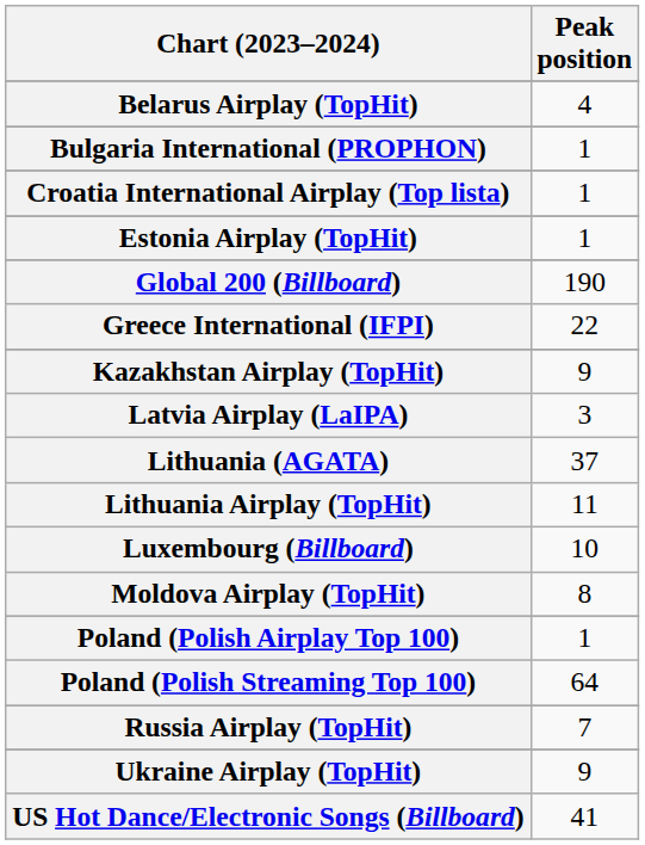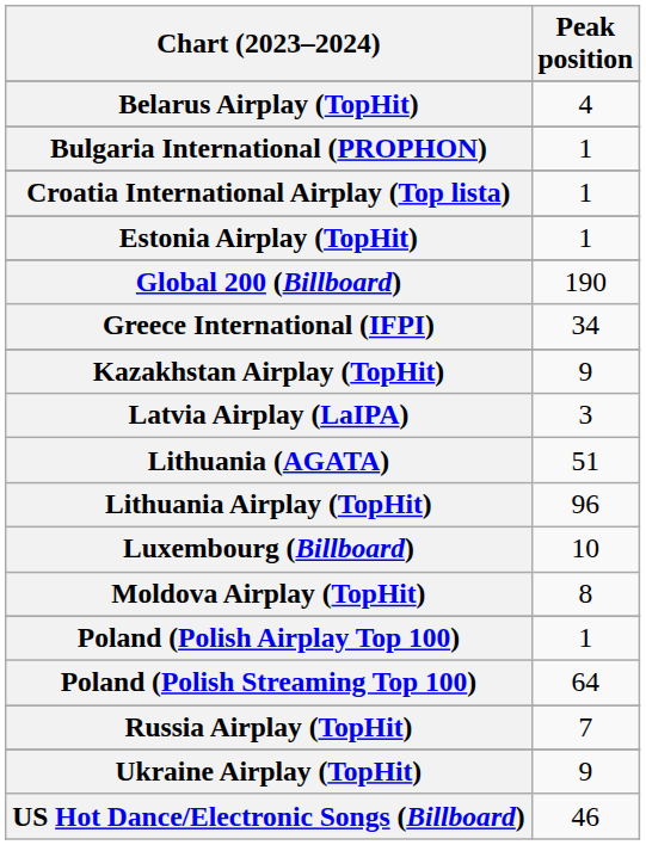Greece International (IFPI) | Peak position: 22 -> 34
Lithuania (AGATA) | Peak position: 37 -> 51
Lithuania Airplay (TopHit) | Peak position: 11 -> 96
US Hot Dance/Electronic Songs (Billboard) | Peak position: 41 -> 46
